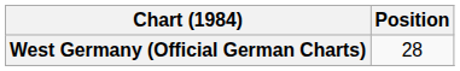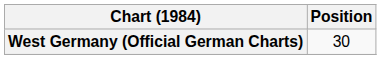West Germany (Official German Charts) | Position: 28 -> 30
